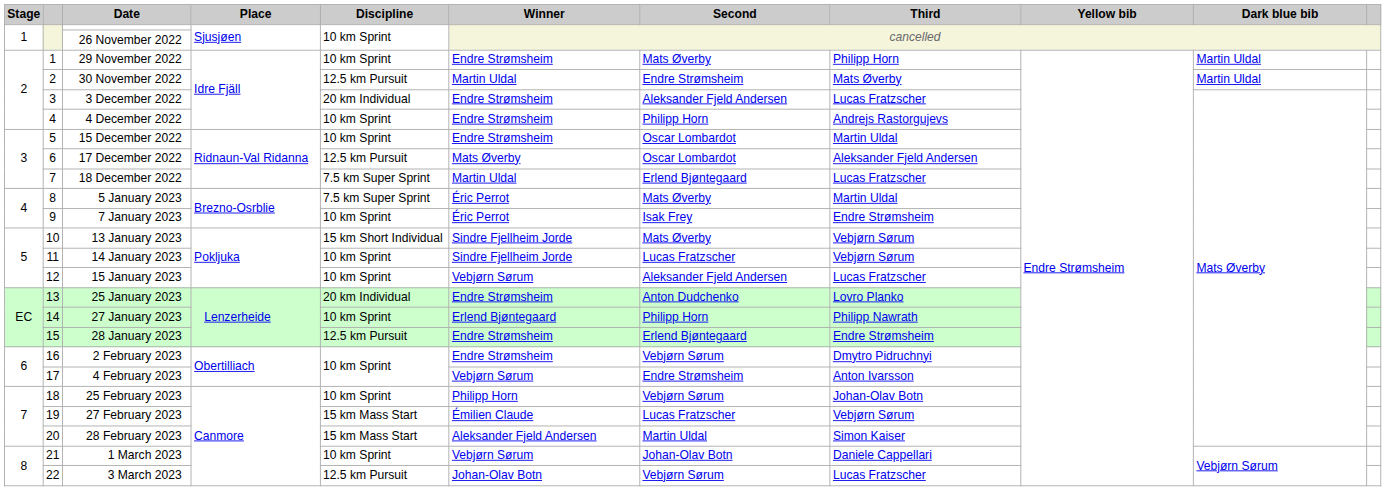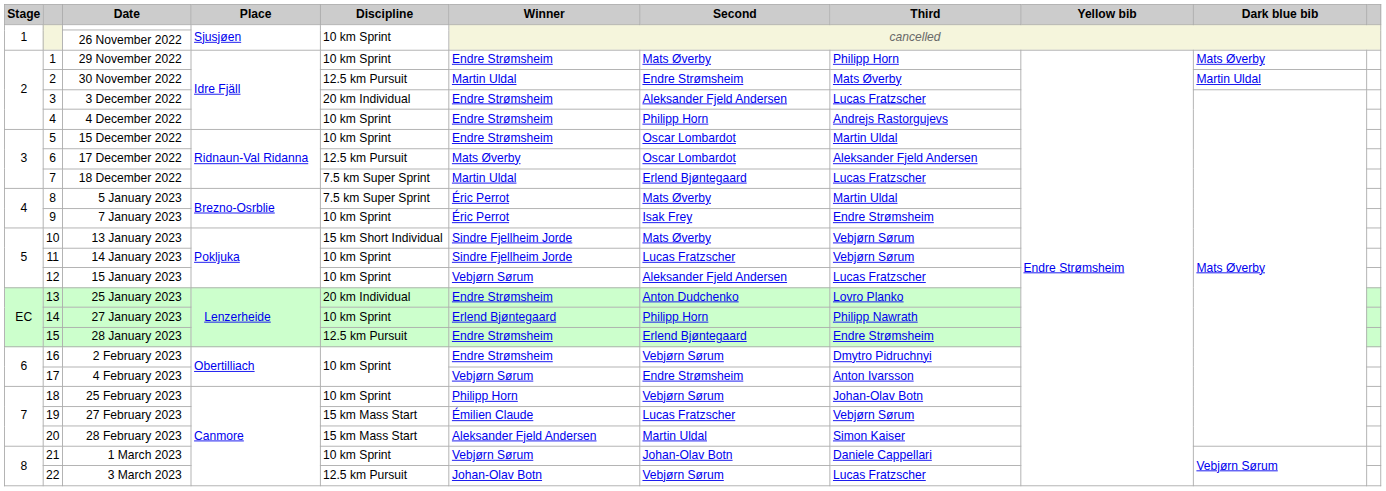29 November 2022 | Dark blue bib: Martin Uldal -> Mats Øverby
